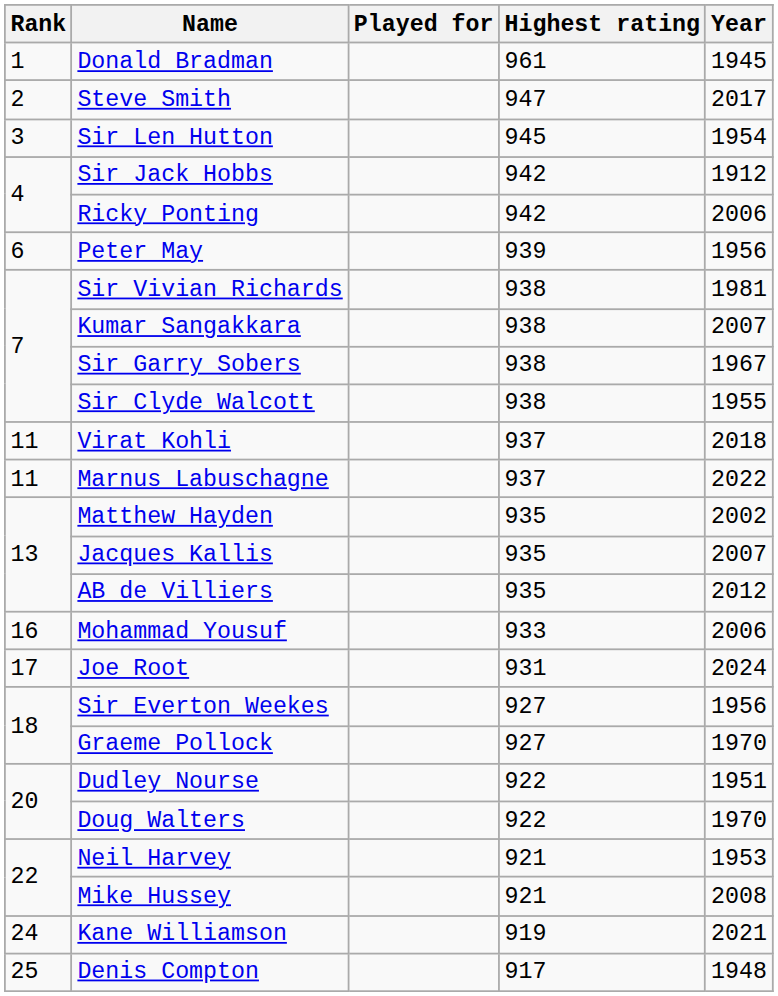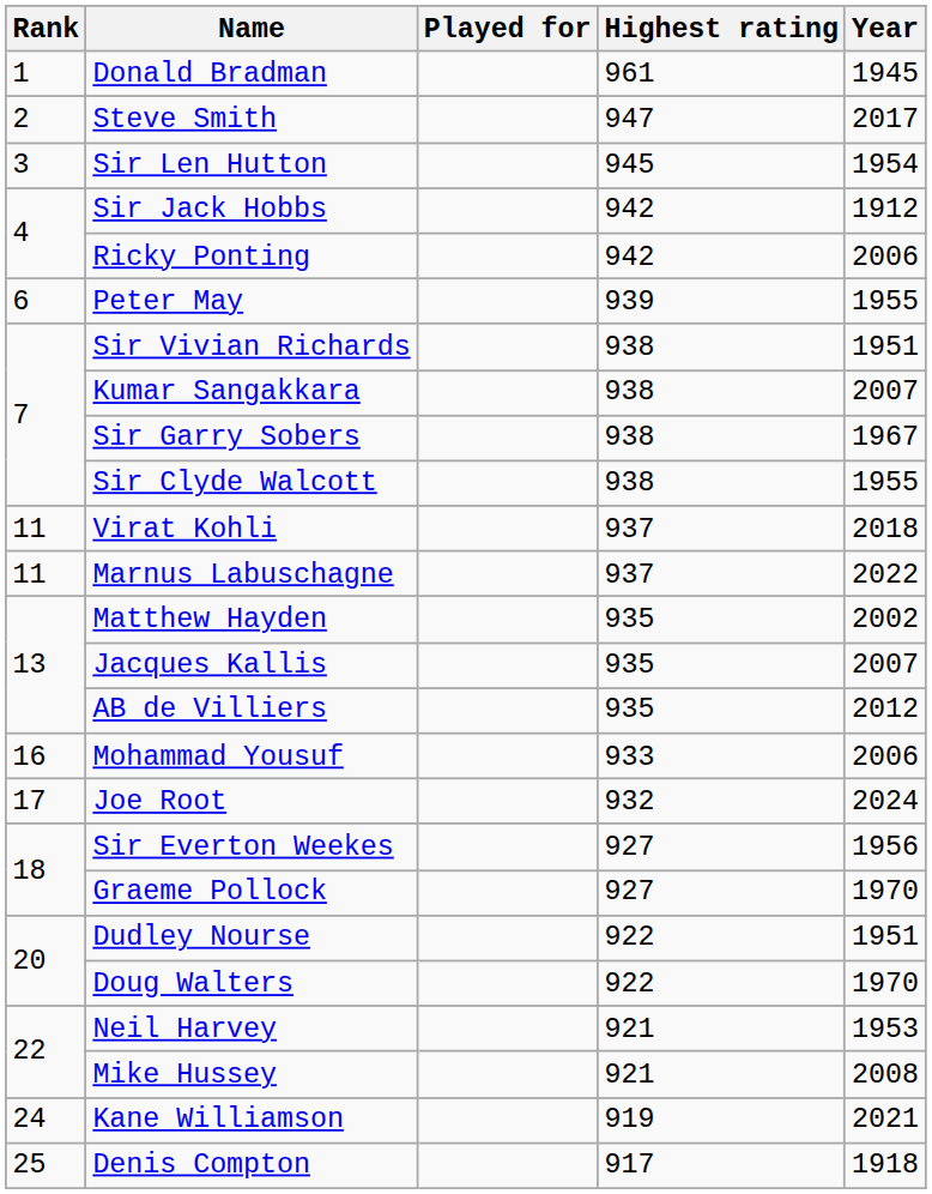Peter May | Year: 1956 -> 1955
Sir Vivian Richards | Year: 1981 -> 1951
Joe Root | Highest rating: 931 -> 932
Denis Compton | Year: 1948 -> 1918
